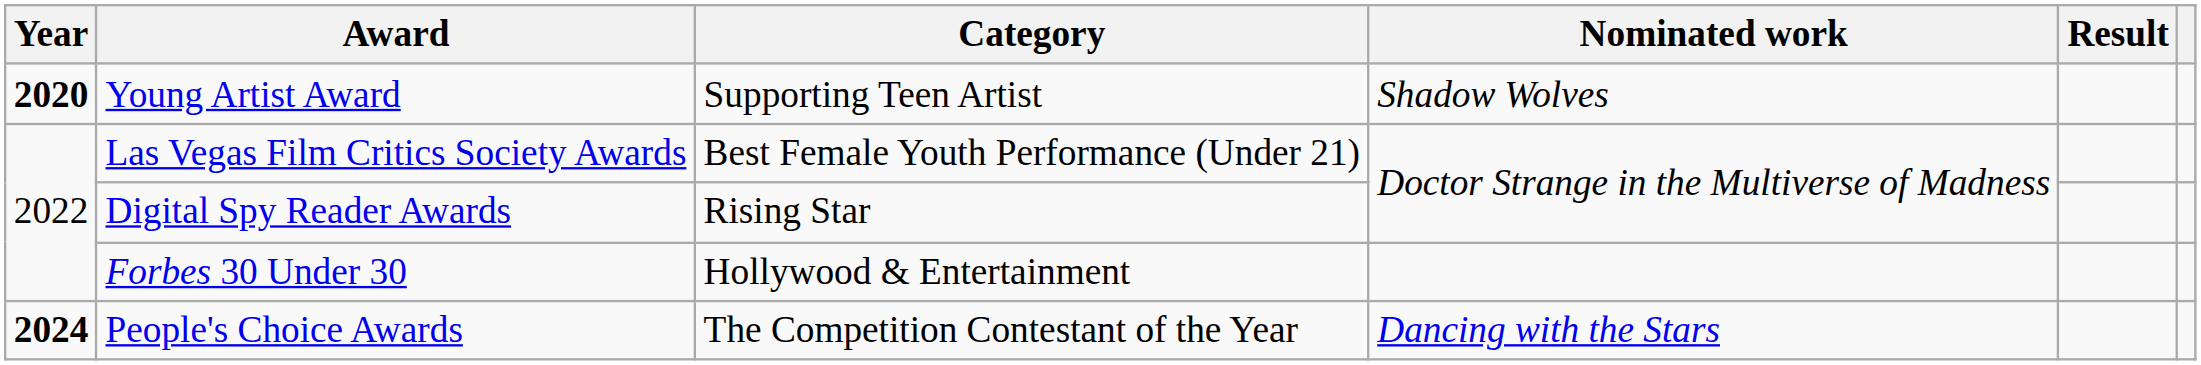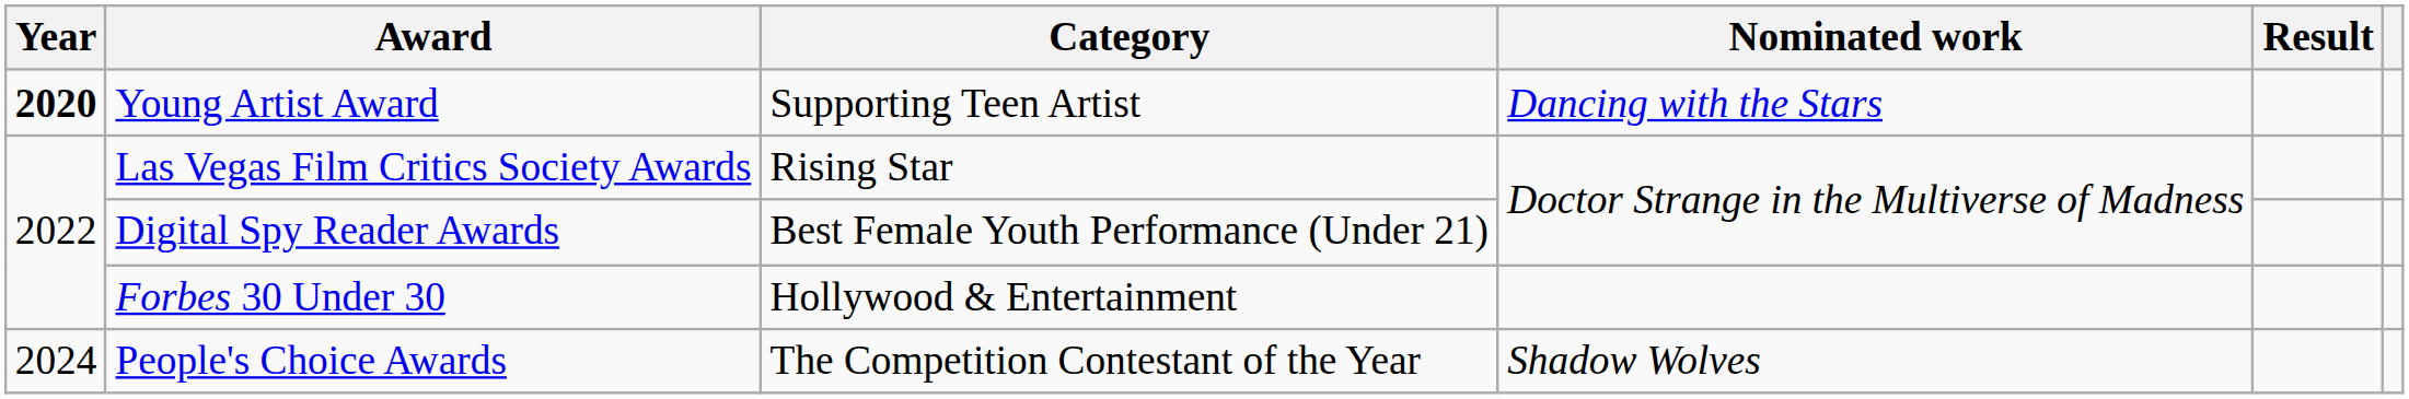Young Artist Award | Nominated work: Shadow Wolves -> Dancing with the Stars
Las Vegas Film Critics Society Awards | Category: Best Female Youth Performance (Under 21) -> Rising Star
Digital Spy Reader Awards | Category: Rising Star -> Best Female Youth Performance (Under 21)
People's Choice Awards | Year: bold -> normal
People's Choice Awards | Nominated work: Dancing with the Stars -> Shadow Wolves
